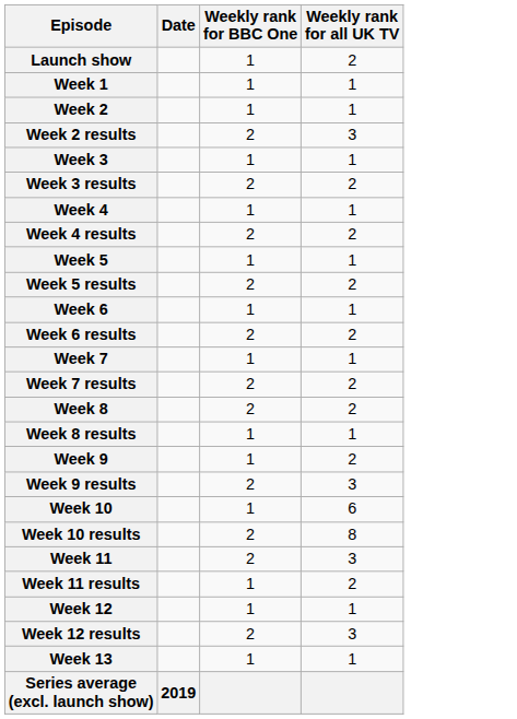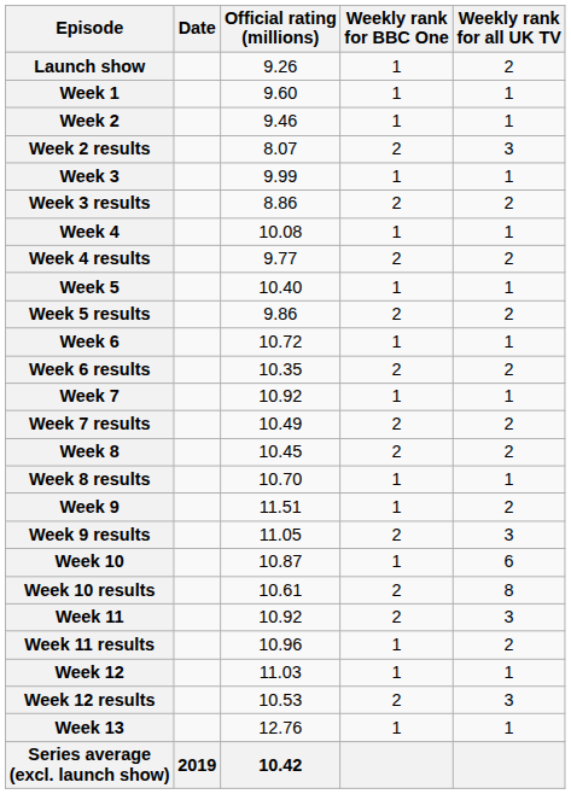+ column: Official rating (millions) | 9.26 | 9.60 | 9.46 | 8.07 | 9.99 | 8.86 | 10.08 | 9.77 | 10.40 | 9.86 | 10.72 | 10.35 | 10.92 | 10.49 | 10.45 | 10.70 | 11.51 | 11.05 | 10.87 | 10.61 | 10.92 | 10.96 | 11.03 | 10.53 | 12.76 | 10.42
